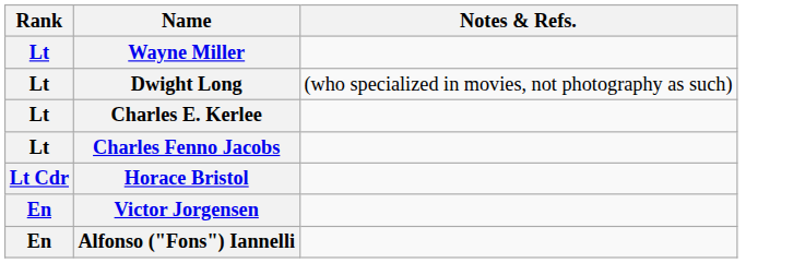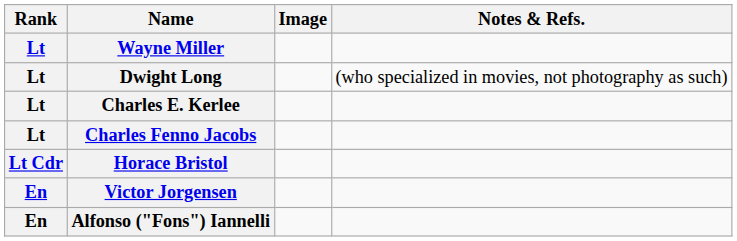+ column: Image
